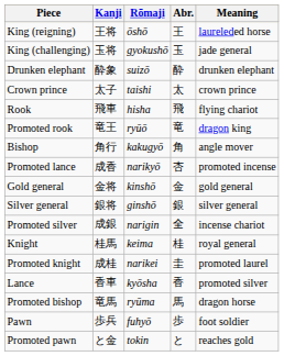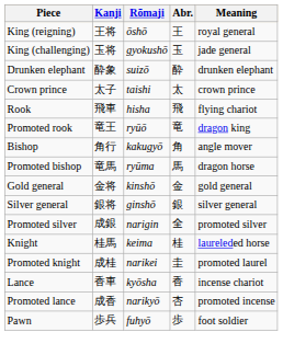King (reigning) | Meaning: laureleded horse -> royal general
rows swapped: Promoted bishop <-> Promoted lance
Promoted silver | Meaning: incense chariot -> promoted silver
Knight | Meaning: royal general -> laureleded horse
Lance | Meaning: promoted silver -> incense chariot
- row: Promoted pawn | と金 | tokin | と | reaches gold
